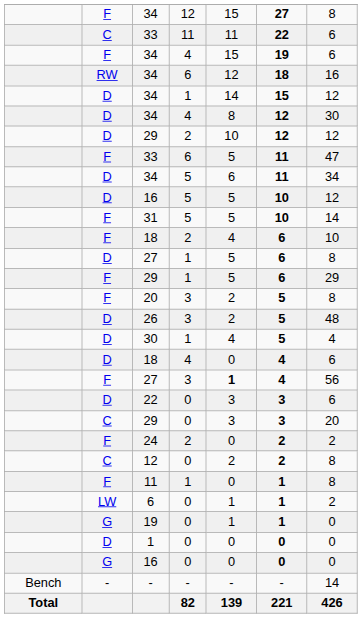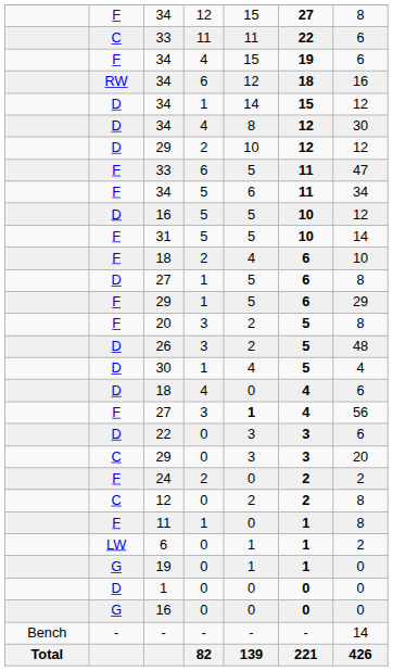34 / 5 | column 2: D -> F
